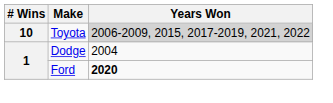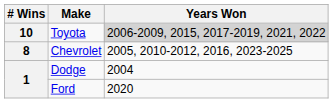+ row: 8 | Chevrolet | 2005, 2010-2012, 2016, 2023-2025
Ford | Years Won: bold -> normal
